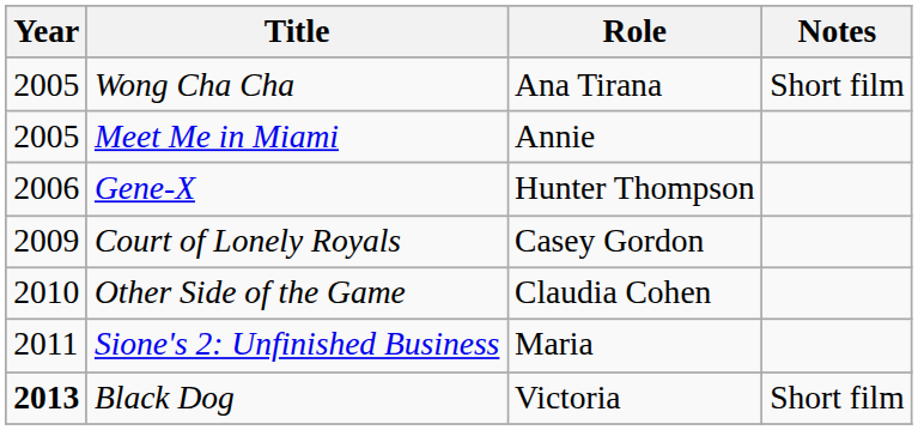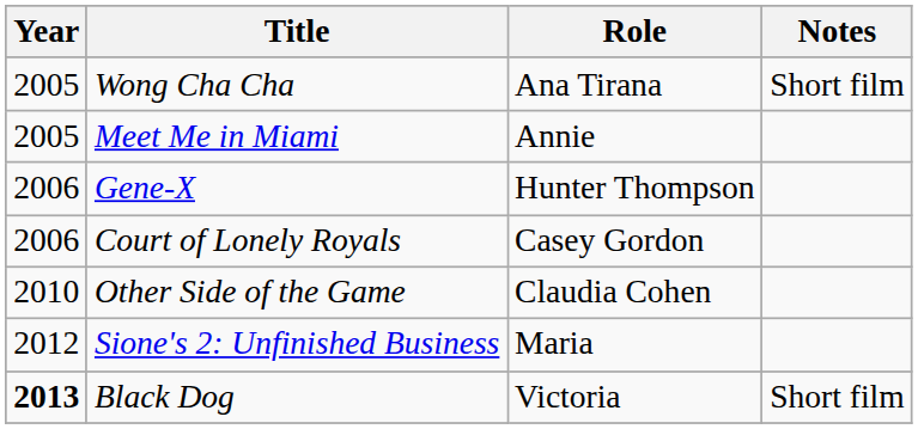Court of Lonely Royals | Year: 2009 -> 2006
Sione's 2: Unfinished Business | Year: 2011 -> 2012
